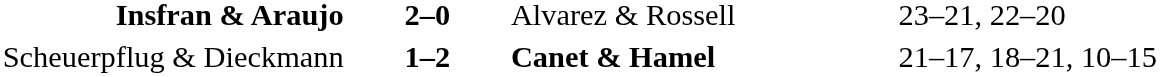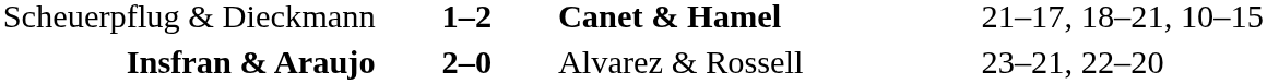rows swapped: Scheuerpflug & Dieckmann <-> Insfran & Araujo
